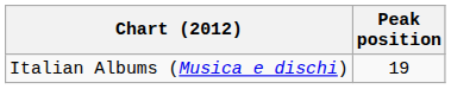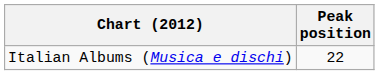Italian Albums (Musica e dischi) | Peak position: 19 -> 22
